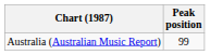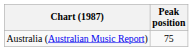Australia (Australian Music Report) | Peak position: 99 -> 75
